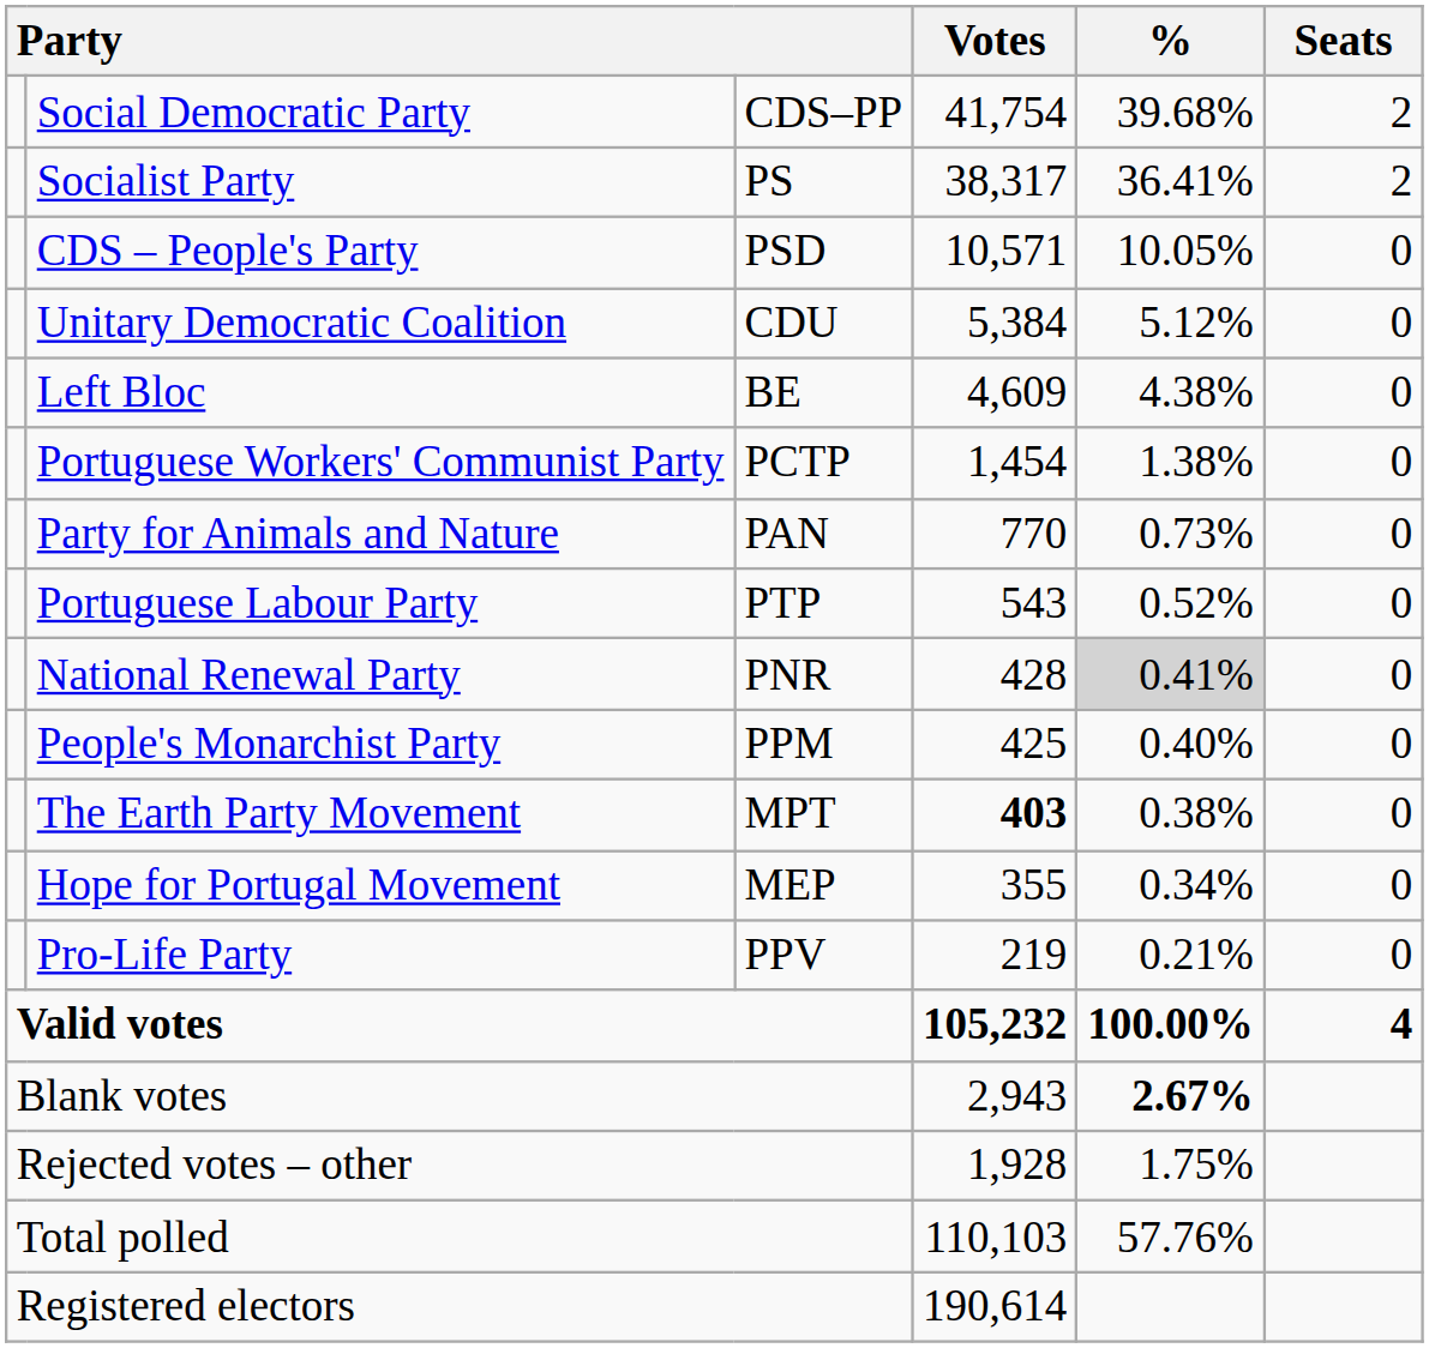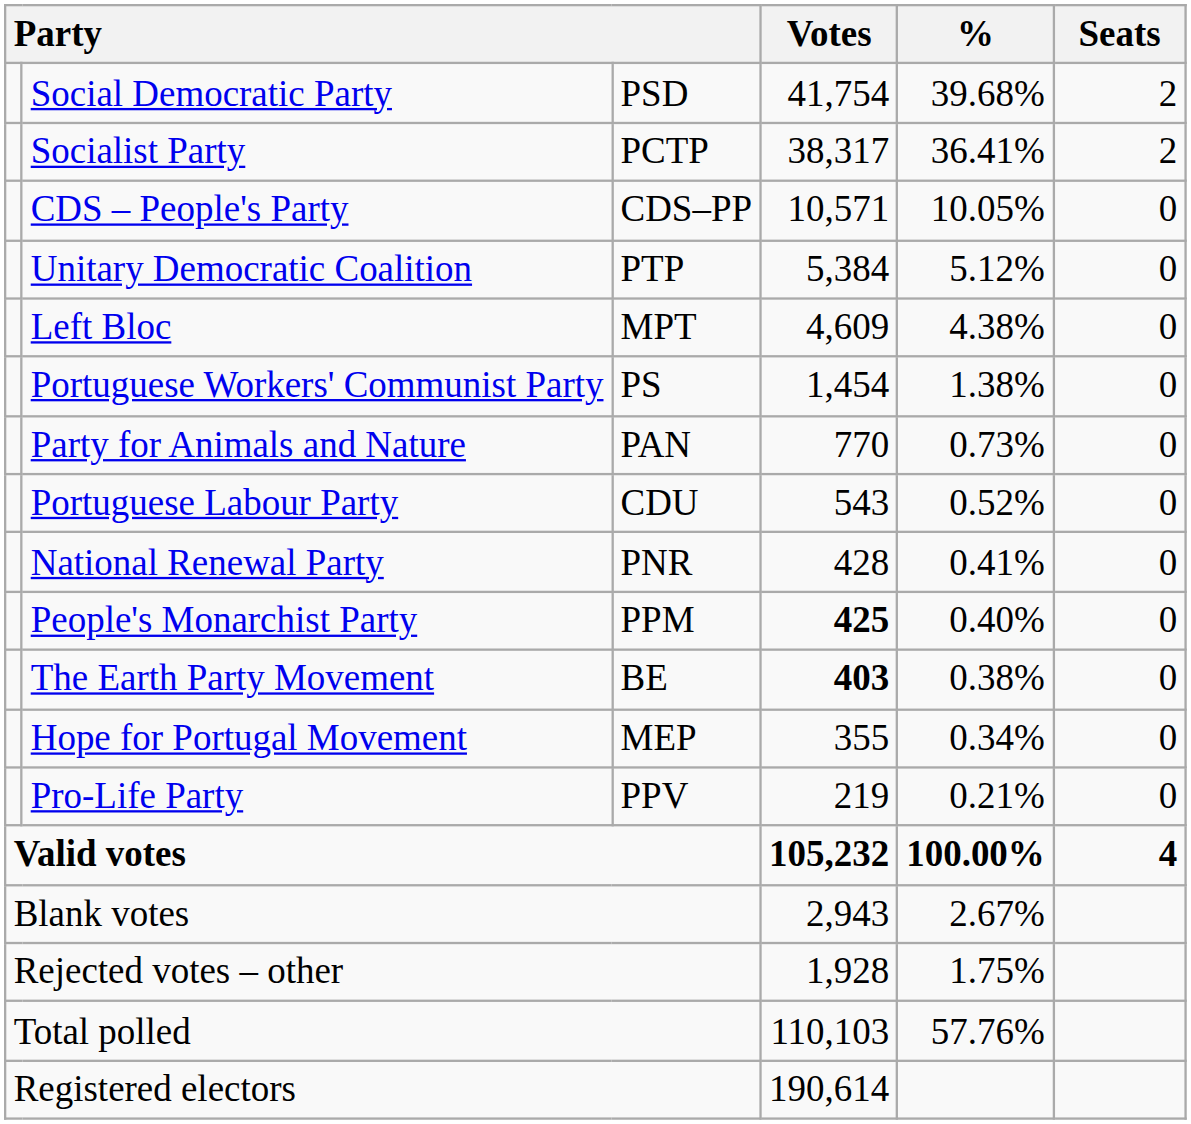Social Democratic Party | column 3: CDS–PP -> PSD
Socialist Party | column 3: PS -> PCTP
CDS – People's Party | column 3: PSD -> CDS–PP
Unitary Democratic Coalition | column 3: CDU -> PTP
Left Bloc | column 3: BE -> MPT
Portuguese Workers' Communist Party | column 3: PCTP -> PS
Portuguese Labour Party | column 3: PTP -> CDU
National Renewal Party | %: lightgrey background -> no background
People's Monarchist Party | Votes: normal -> bold
The Earth Party Movement | column 3: MPT -> BE
Blank votes | %: bold -> normal
